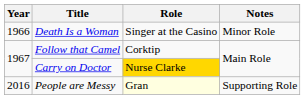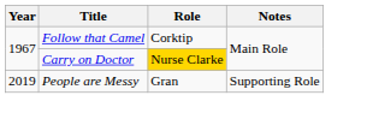- row: 1966 | Death Is a Woman | Singer at the Casino | Minor Role
People are Messy | Year: 2016 -> 2019
People are Messy | Role: lightyellow background -> no background
